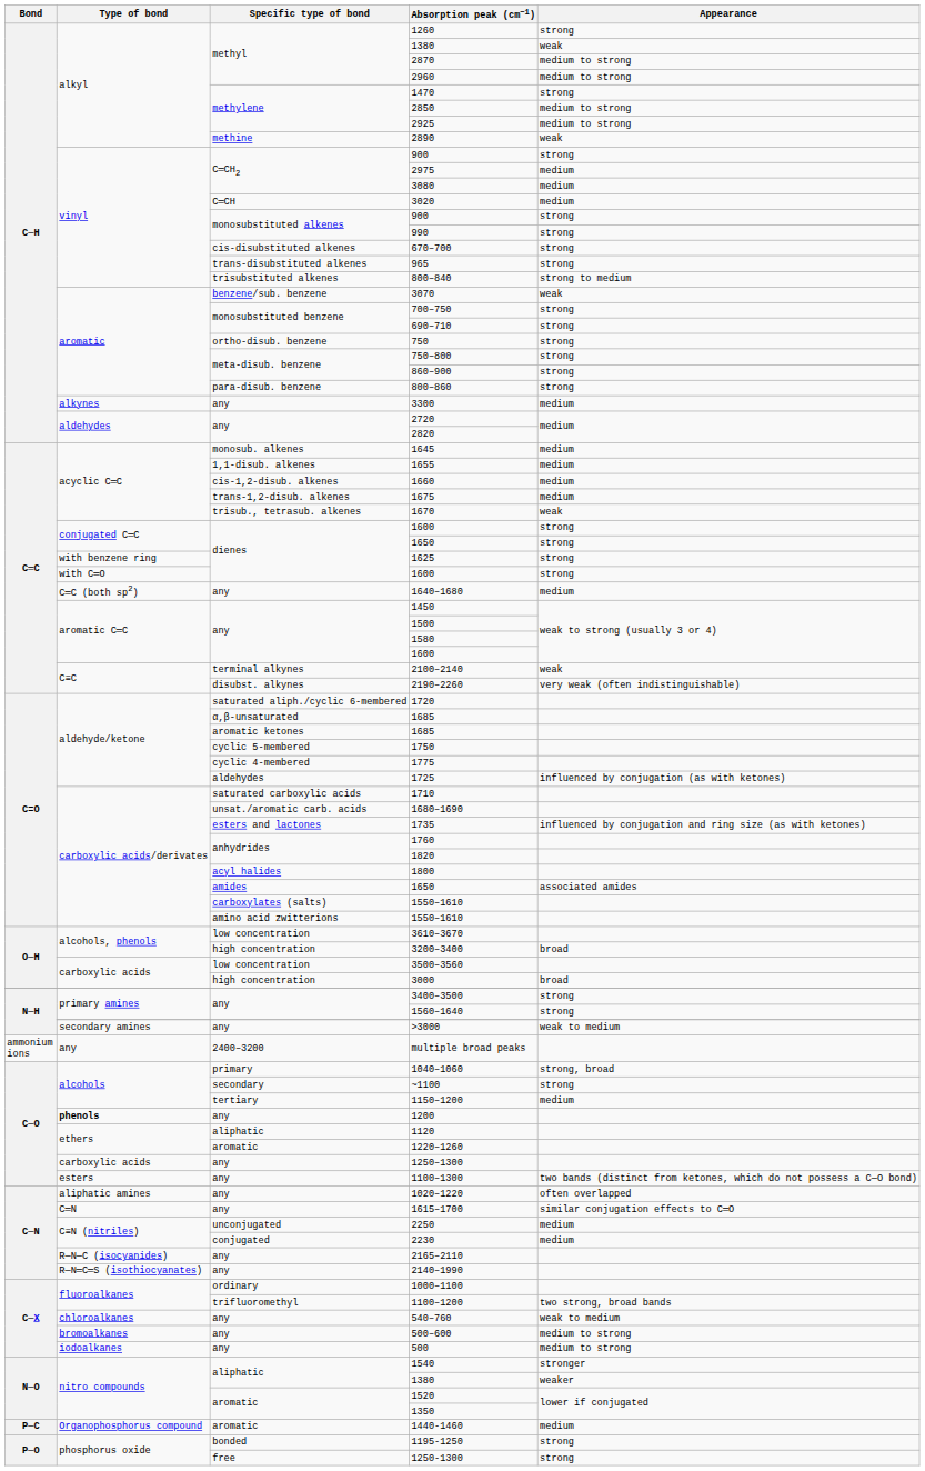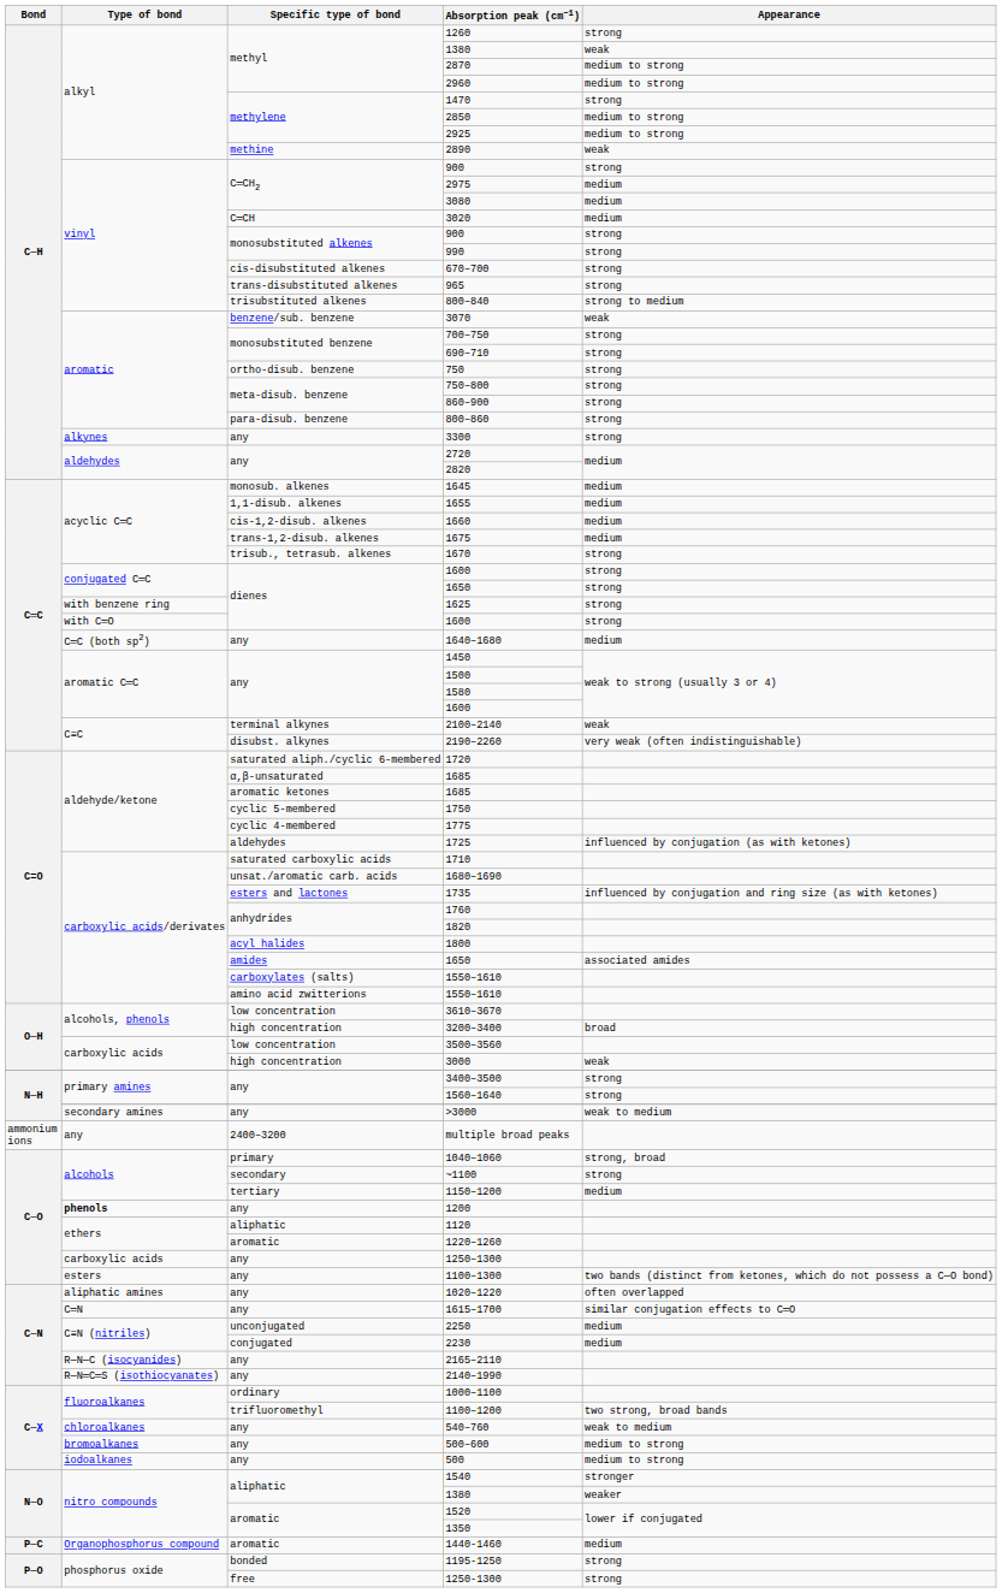3300 | Appearance: medium -> strong
1670 | Appearance: weak -> strong
3000 | Appearance: broad -> weak
